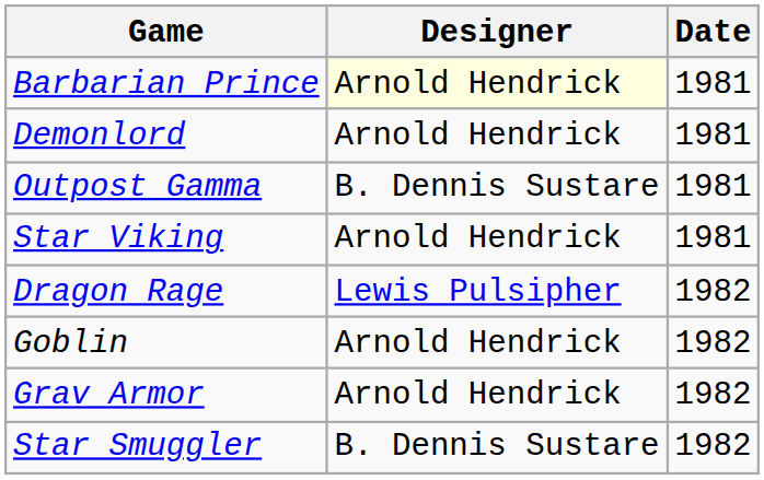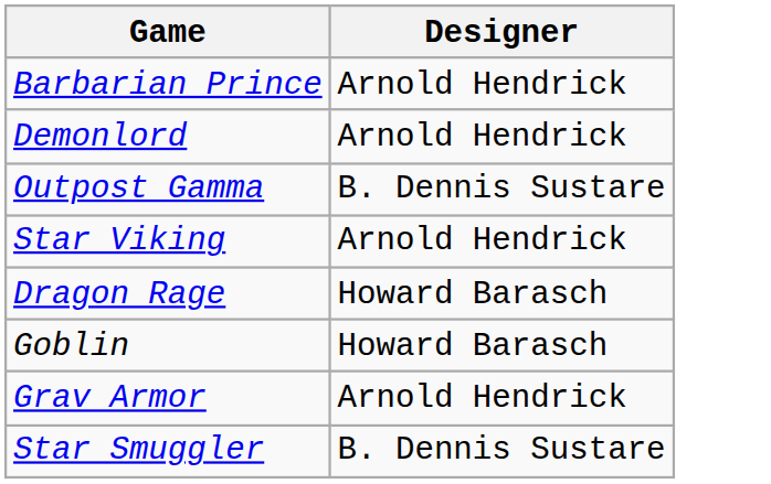- column: Date | 1981 | 1981 | 1981 | 1981 | 1982 | 1982 | 1982 | 1982
Barbarian Prince | Designer: lightyellow background -> no background
Dragon Rage | Designer: Lewis Pulsipher -> Howard Barasch
Goblin | Designer: Arnold Hendrick -> Howard Barasch
